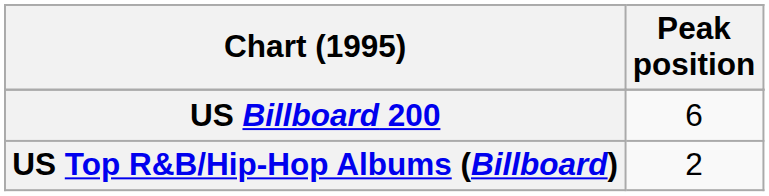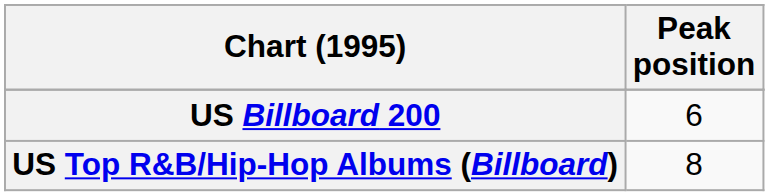US Top R&B/Hip-Hop Albums (Billboard) | Peak position: 2 -> 8
